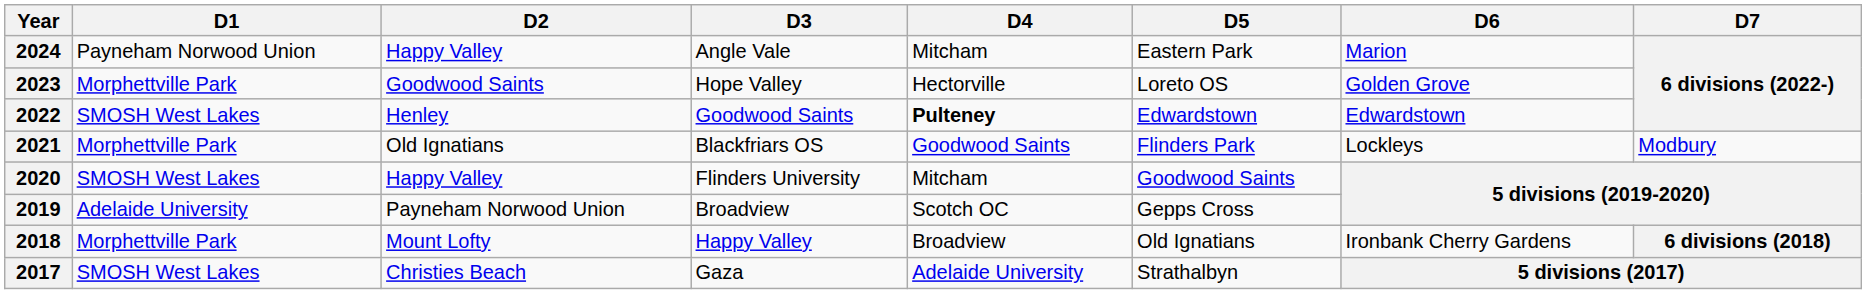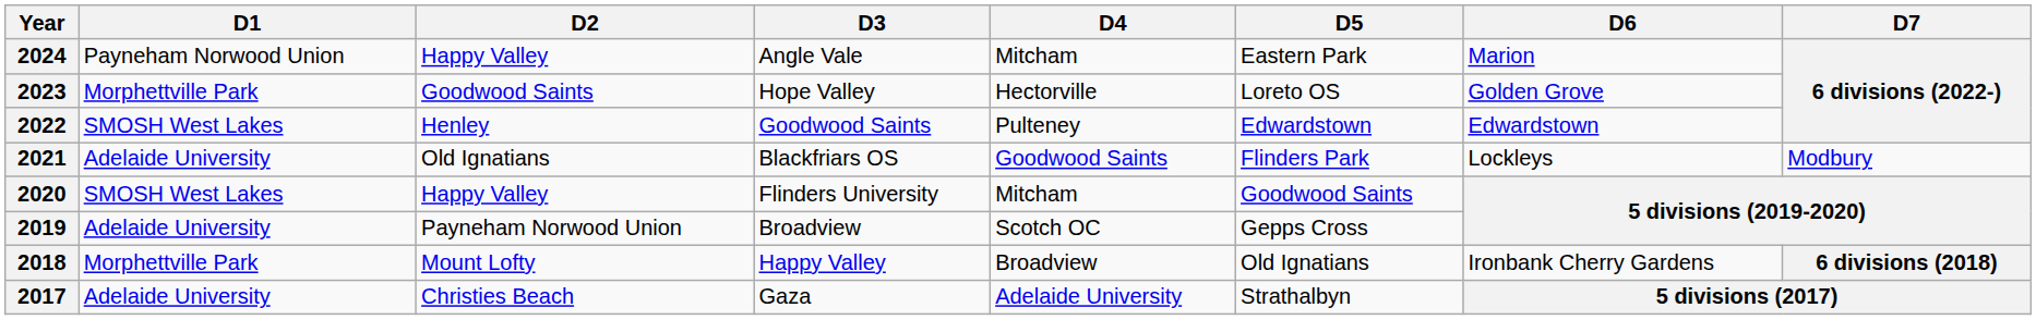2022 | D4: bold -> normal
2021 | D1: Morphettville Park -> Adelaide University
2017 | D1: SMOSH West Lakes -> Adelaide University
